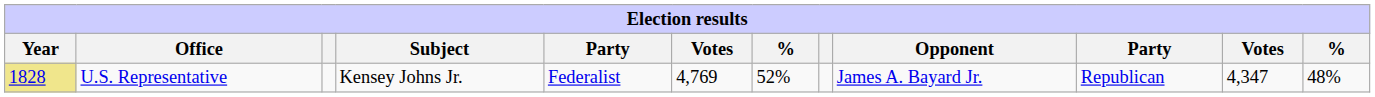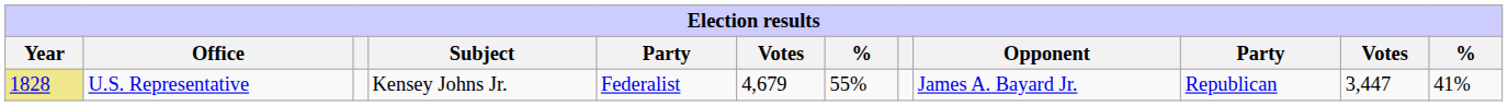U.S. Representative | column 6: 4,769 -> 4,679
U.S. Representative | column 7: 52% -> 55%
U.S. Representative | column 11: 4,347 -> 3,447
U.S. Representative | column 12: 48% -> 41%
